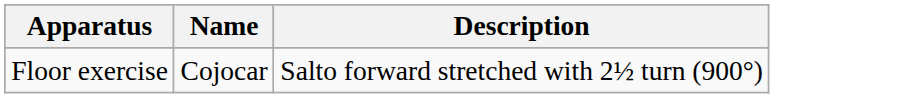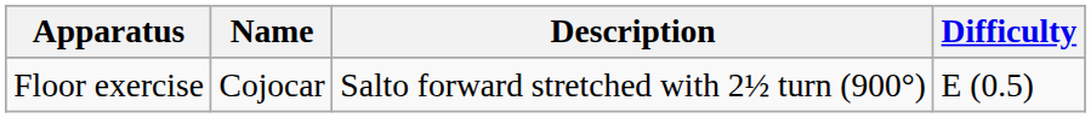+ column: Difficulty | E (0.5)
